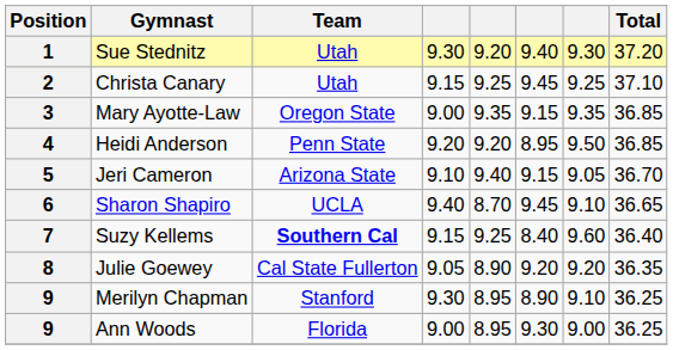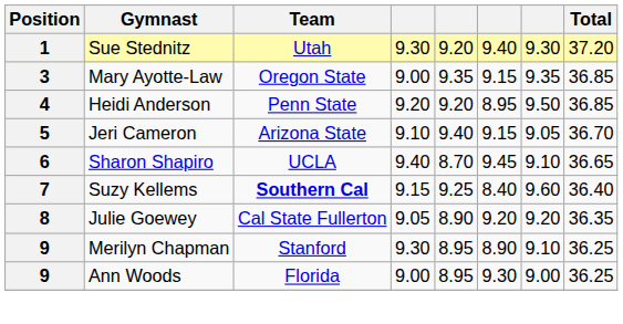- row: 2 | Christa Canary | Utah | 9.15 | 9.25 | 9.45 | 9.25 | 37.10
